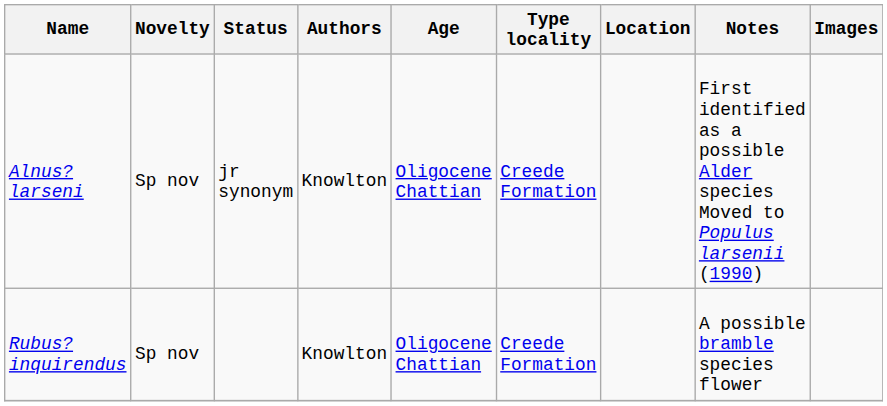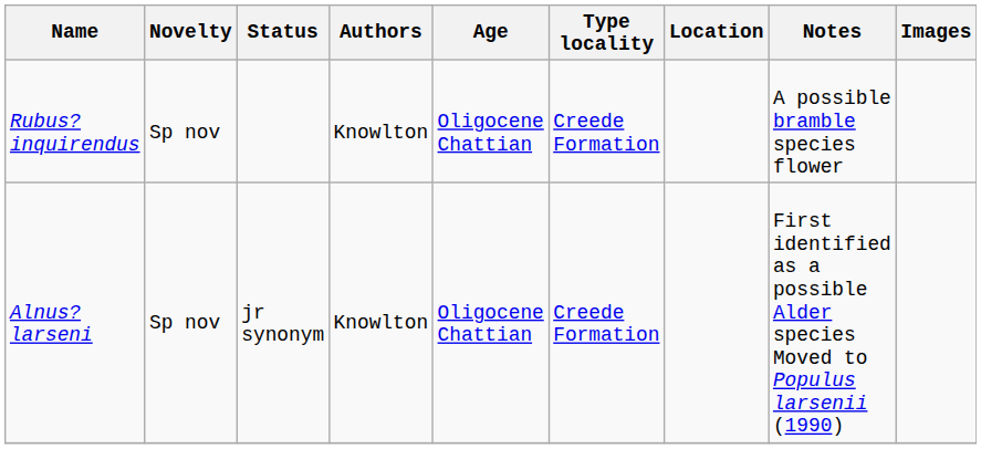rows swapped: Alnus? larseni <-> Rubus? inquirendus
